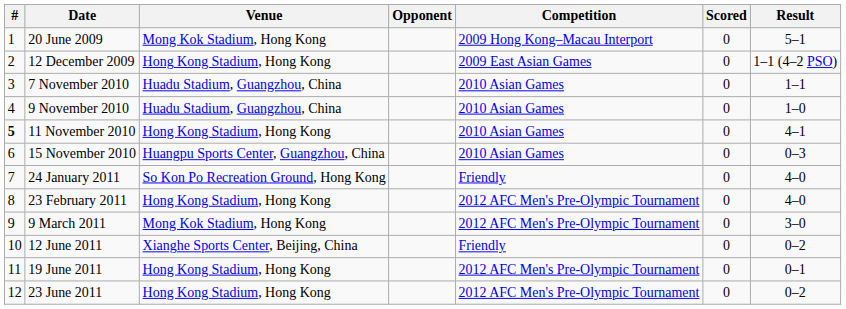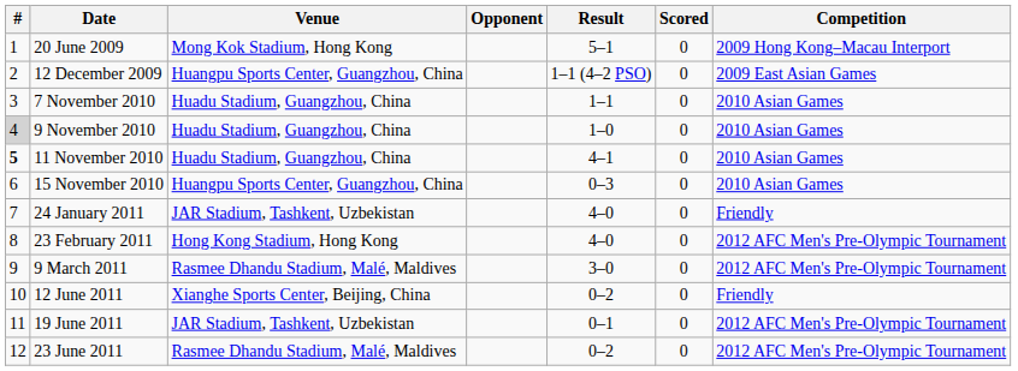columns swapped: Result <-> Competition
12 December 2009 | Venue: Hong Kong Stadium, Hong Kong -> Huangpu Sports Center, Guangzhou, China
9 November 2010 | #: no background -> lightgrey background
11 November 2010 | Venue: Hong Kong Stadium, Hong Kong -> Huadu Stadium, Guangzhou, China
24 January 2011 | Venue: So Kon Po Recreation Ground, Hong Kong -> JAR Stadium, Tashkent, Uzbekistan
9 March 2011 | Venue: Mong Kok Stadium, Hong Kong -> Rasmee Dhandu Stadium, Malé, Maldives
19 June 2011 | Venue: Hong Kong Stadium, Hong Kong -> JAR Stadium, Tashkent, Uzbekistan
23 June 2011 | Venue: Hong Kong Stadium, Hong Kong -> Rasmee Dhandu Stadium, Malé, Maldives
